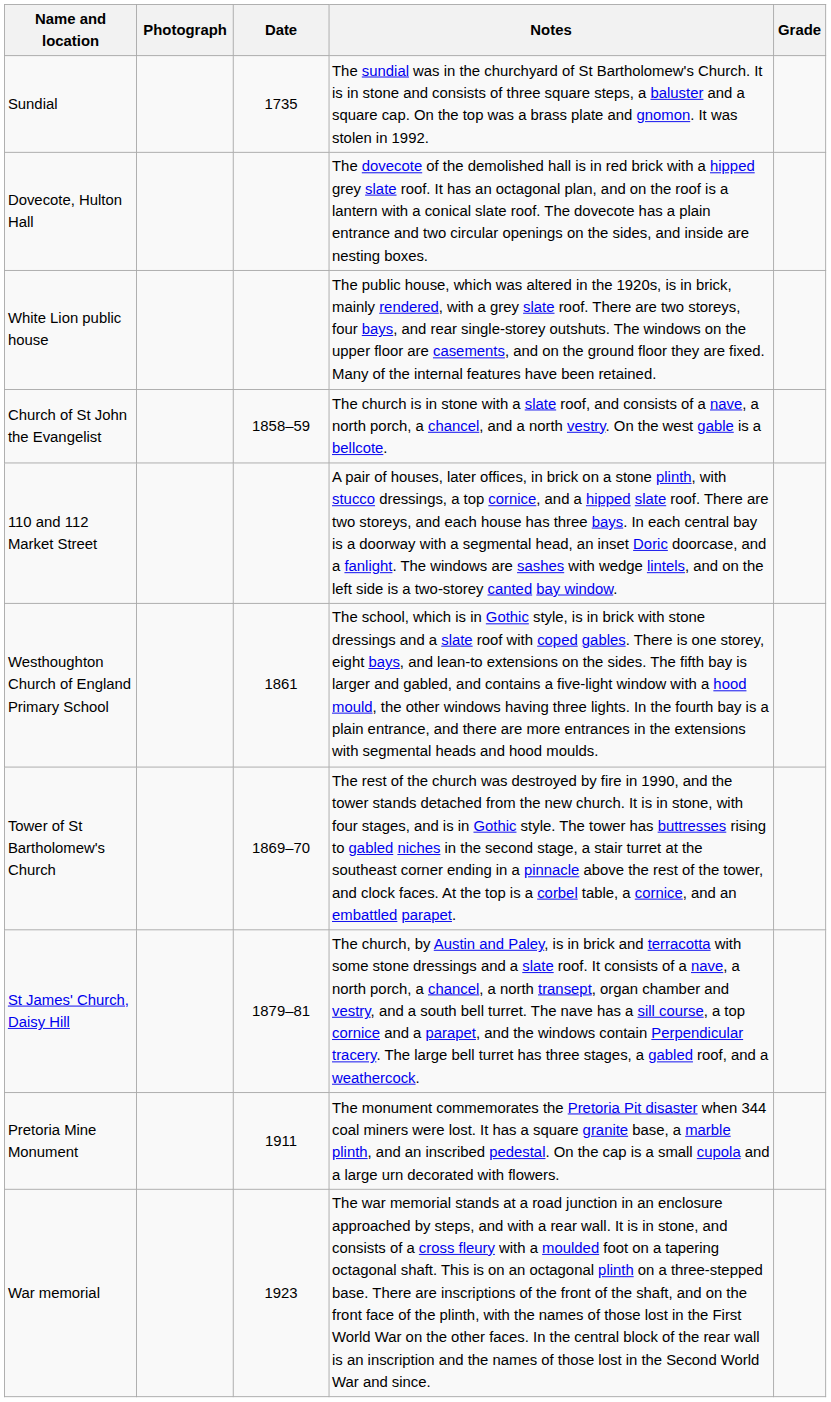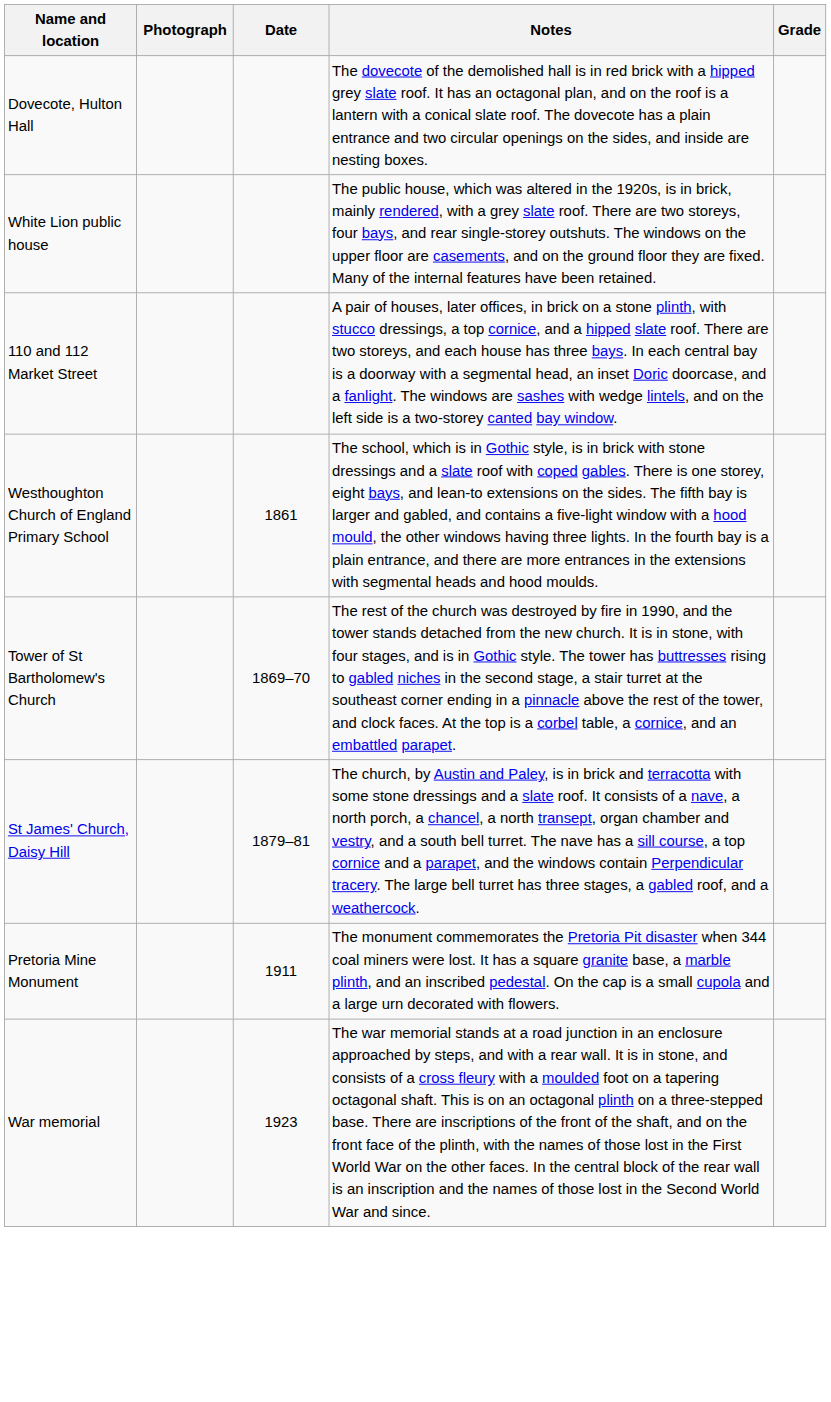- row: Sundial | 1735 | The sundial was in the churchyard of St Bartholomew's Church. It is in stone and consists of three square steps, a baluster and a square cap. On the top was a brass plate and gnomon. It was stolen in 1992.
- row: Church of St John the Evangelist | 1858–59 | The church is in stone with a slate roof, and consists of a nave, a north porch, a chancel, and a north vestry. On the west gable is a bellcote.
